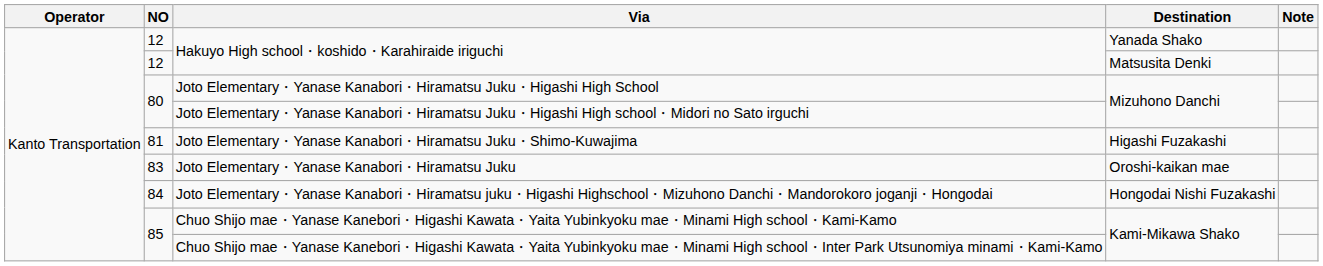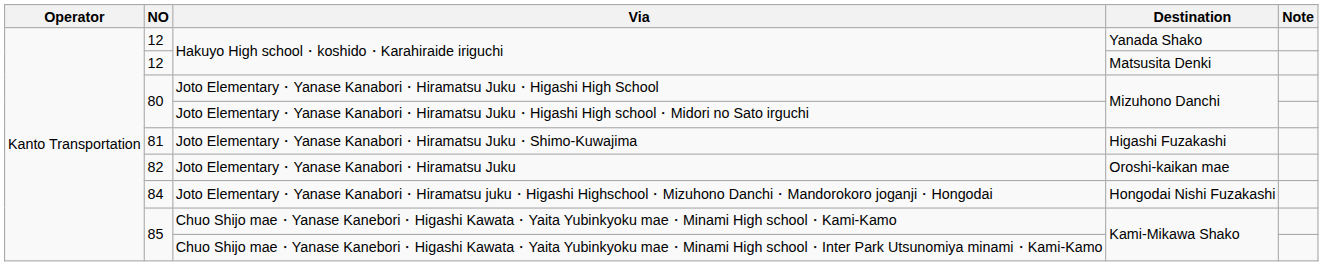Joto Elementary・Yanase Kanabori・Hiramatsu Juku | NO: 83 -> 82
